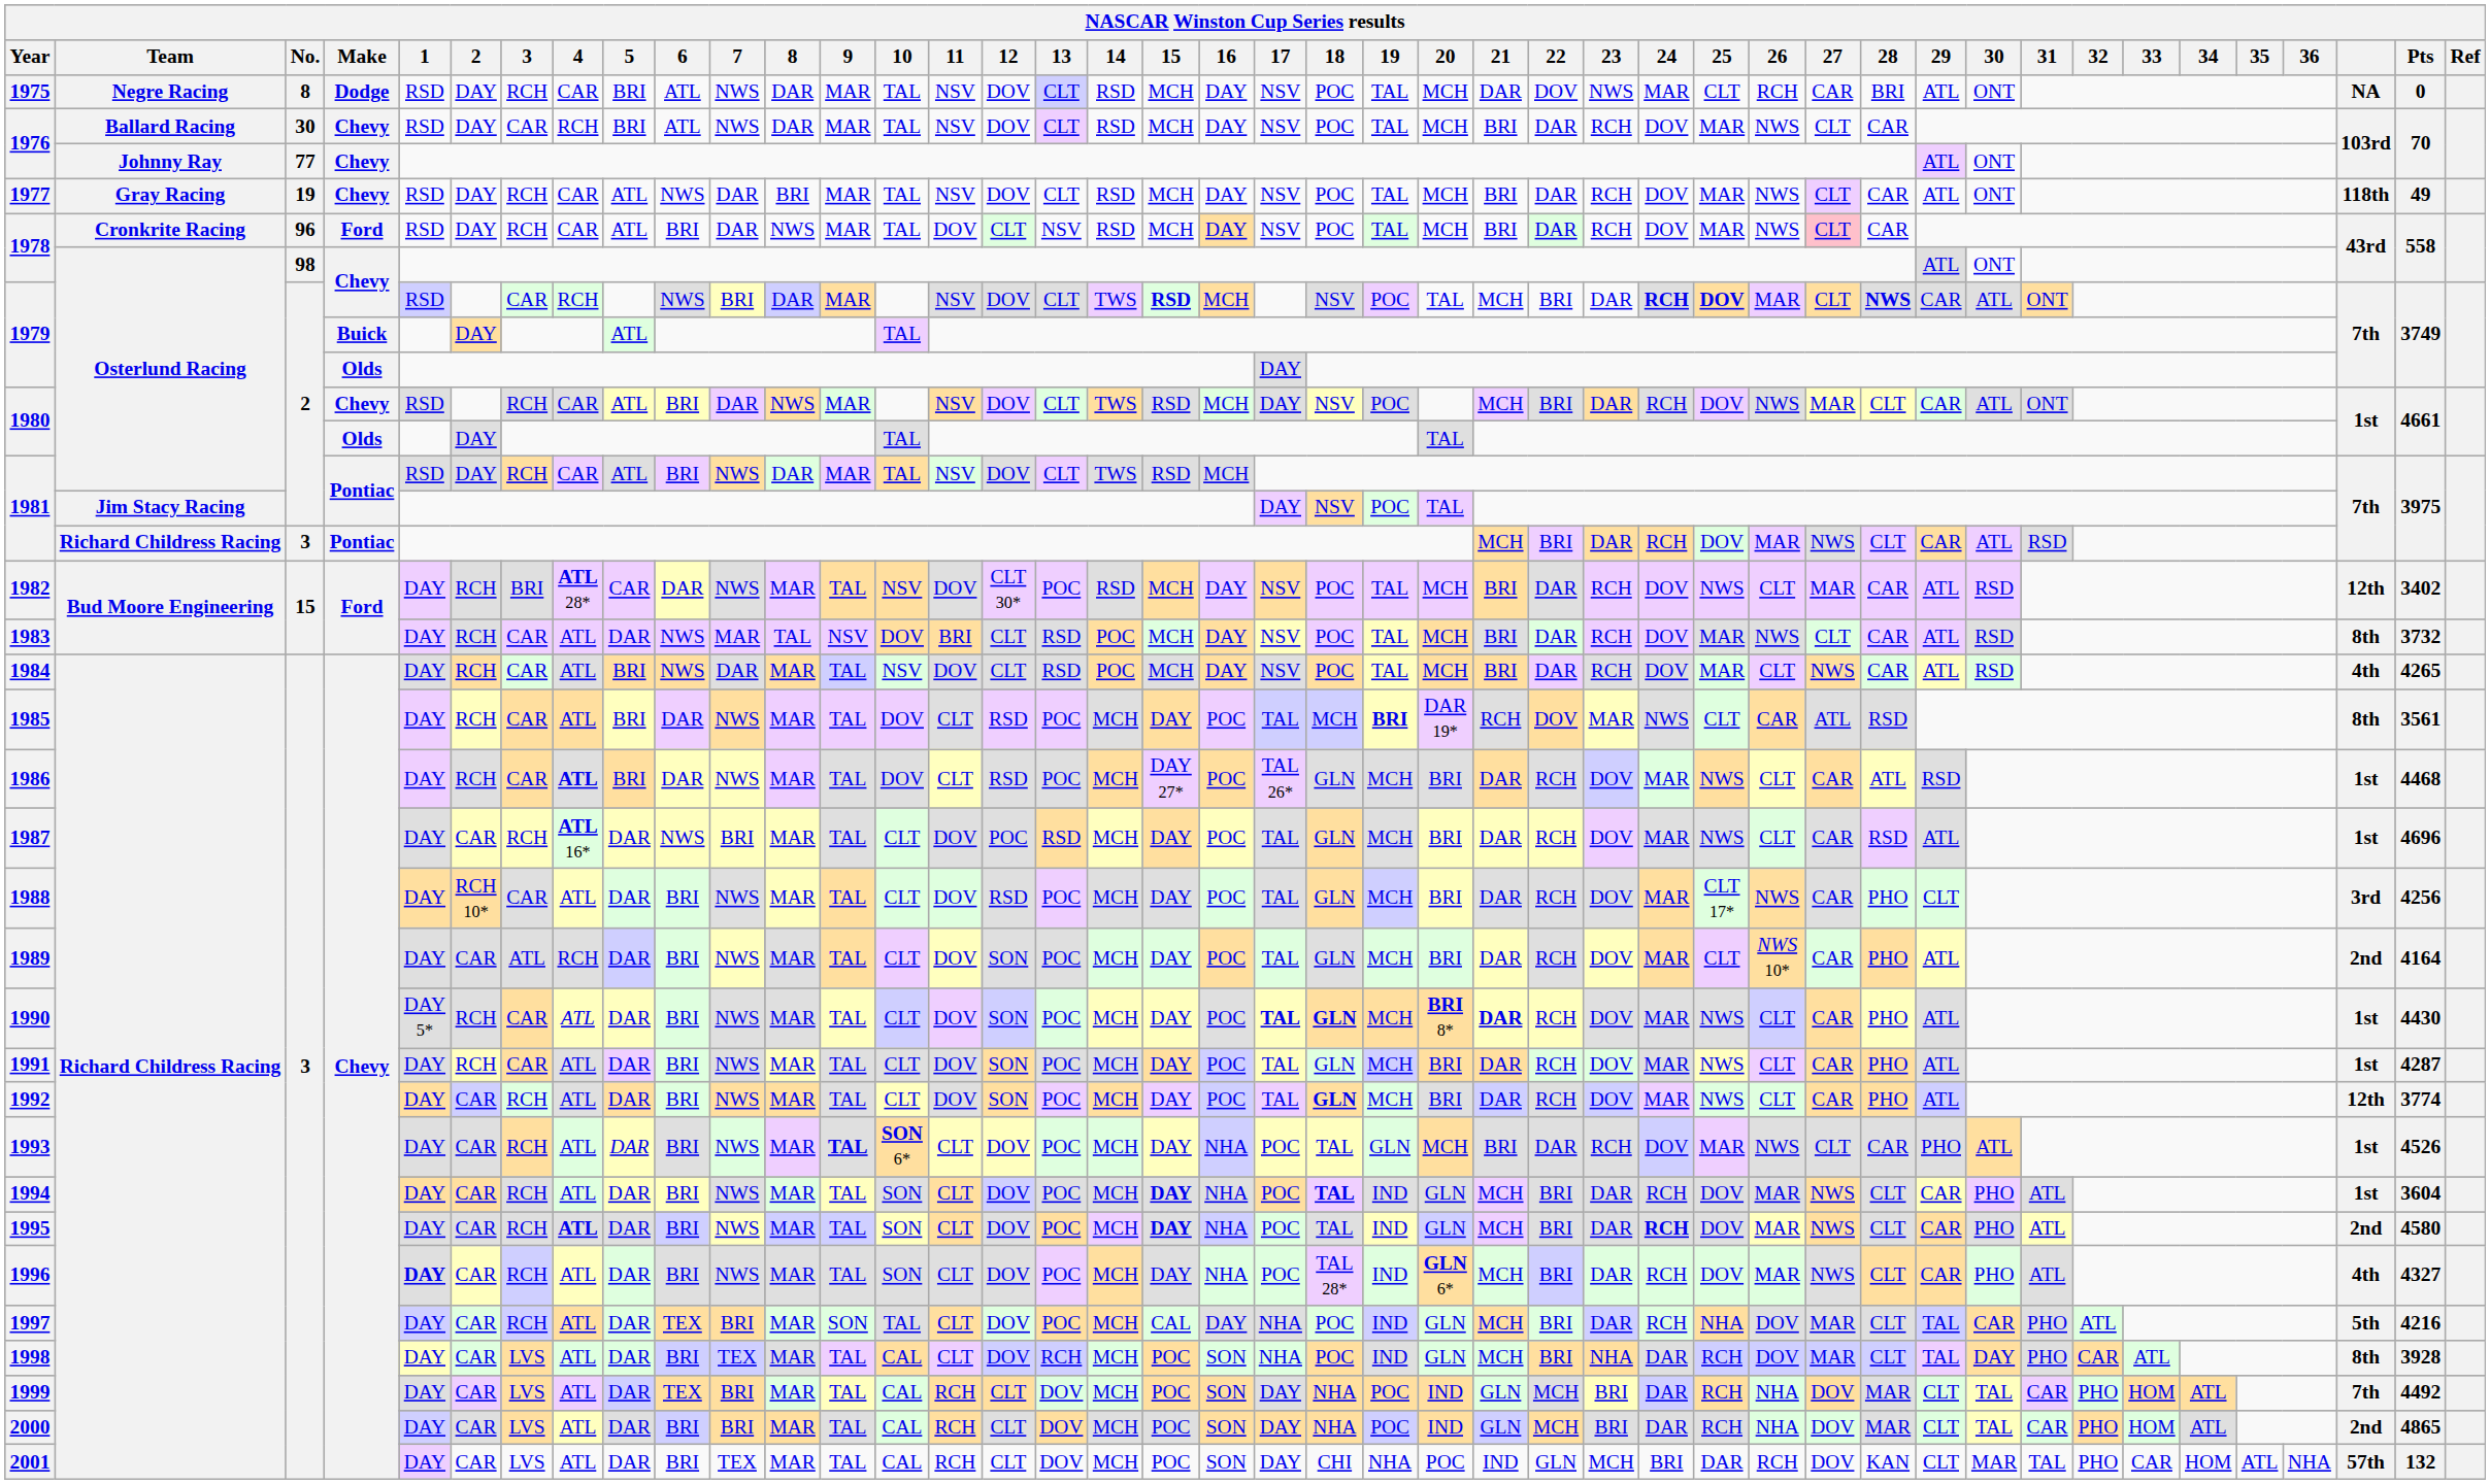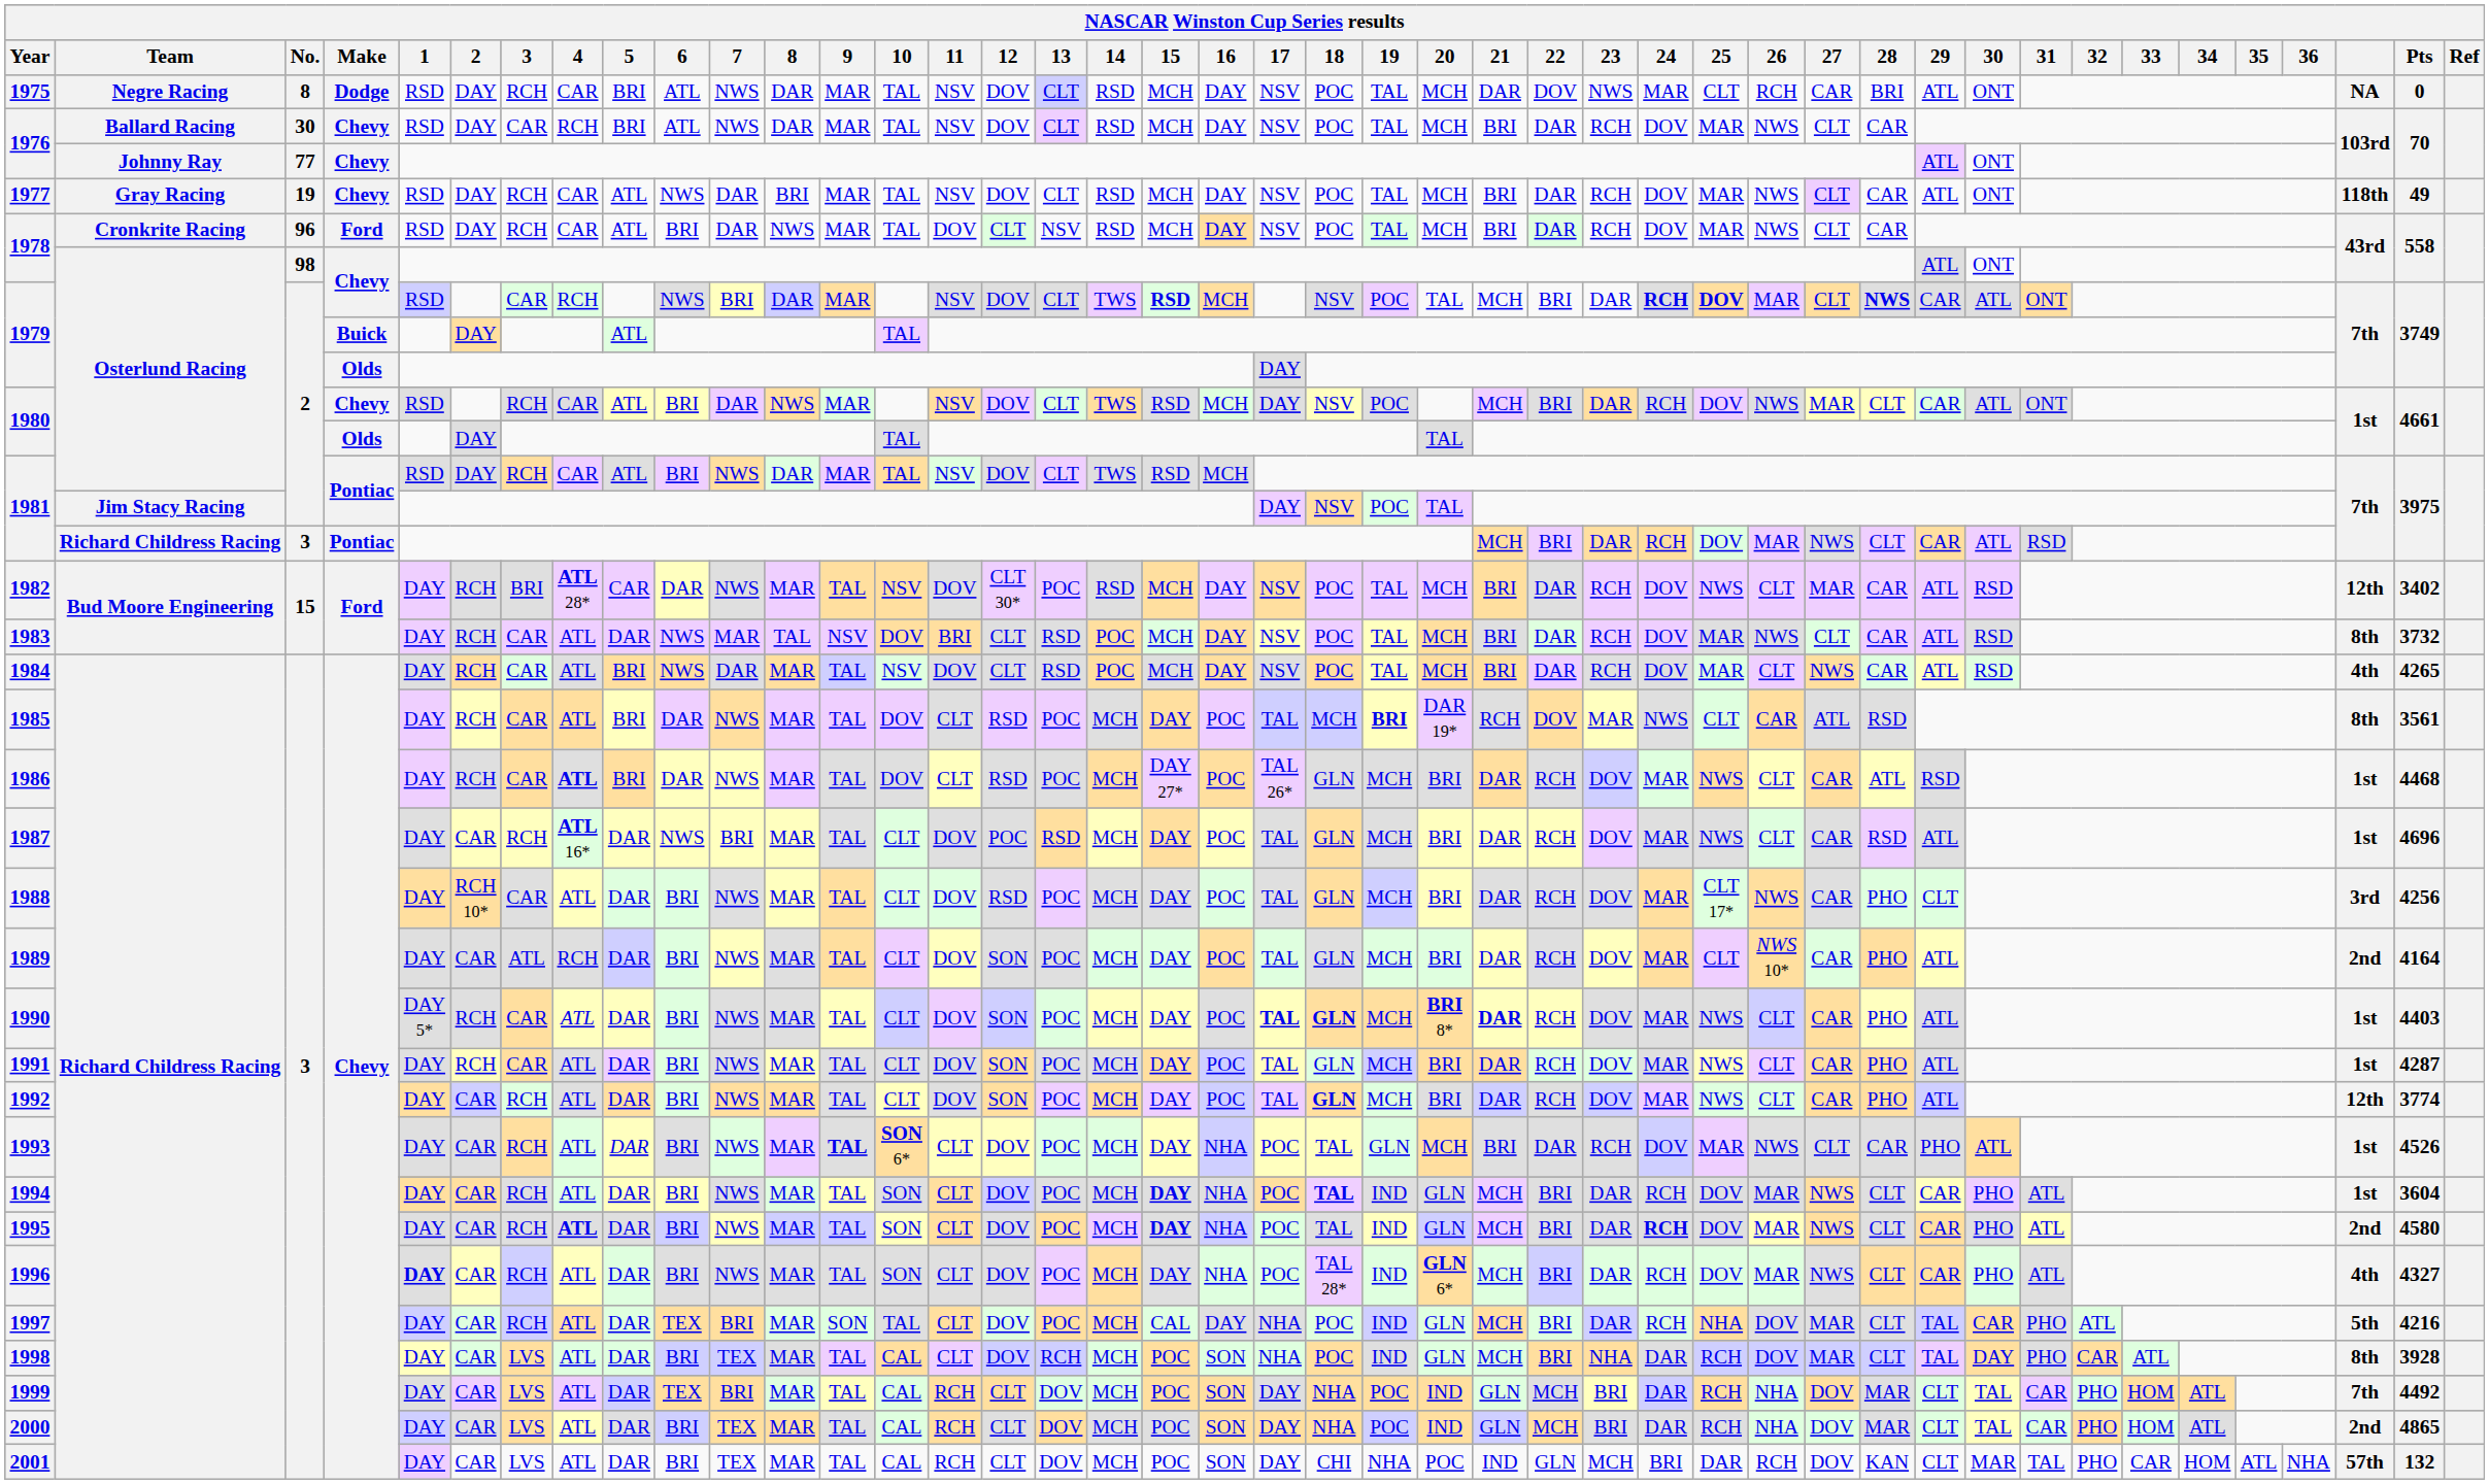1978 / Cronkrite Racing | 27: pink background -> no background
1990 | Pts: 4430 -> 4403
2000 | 7: BRI -> TEX
